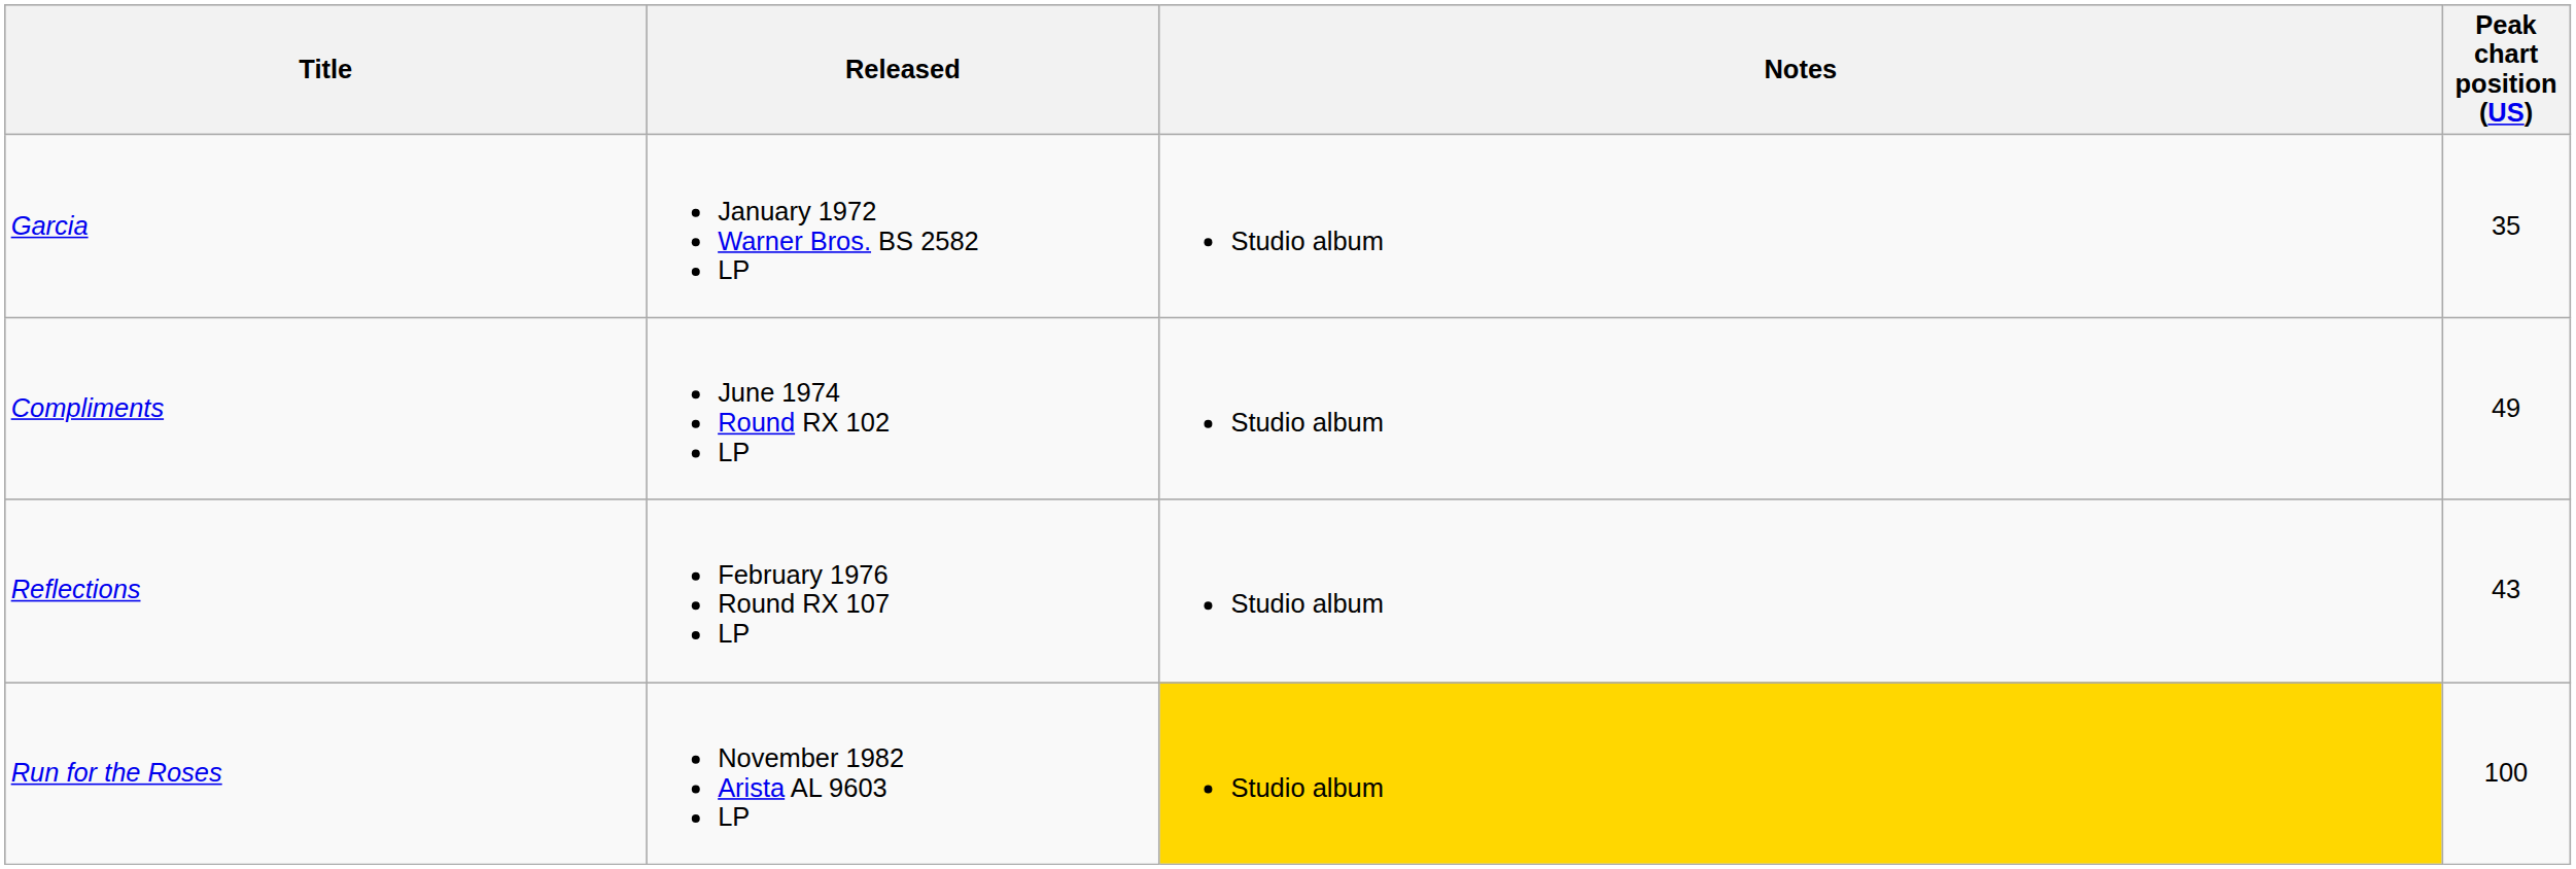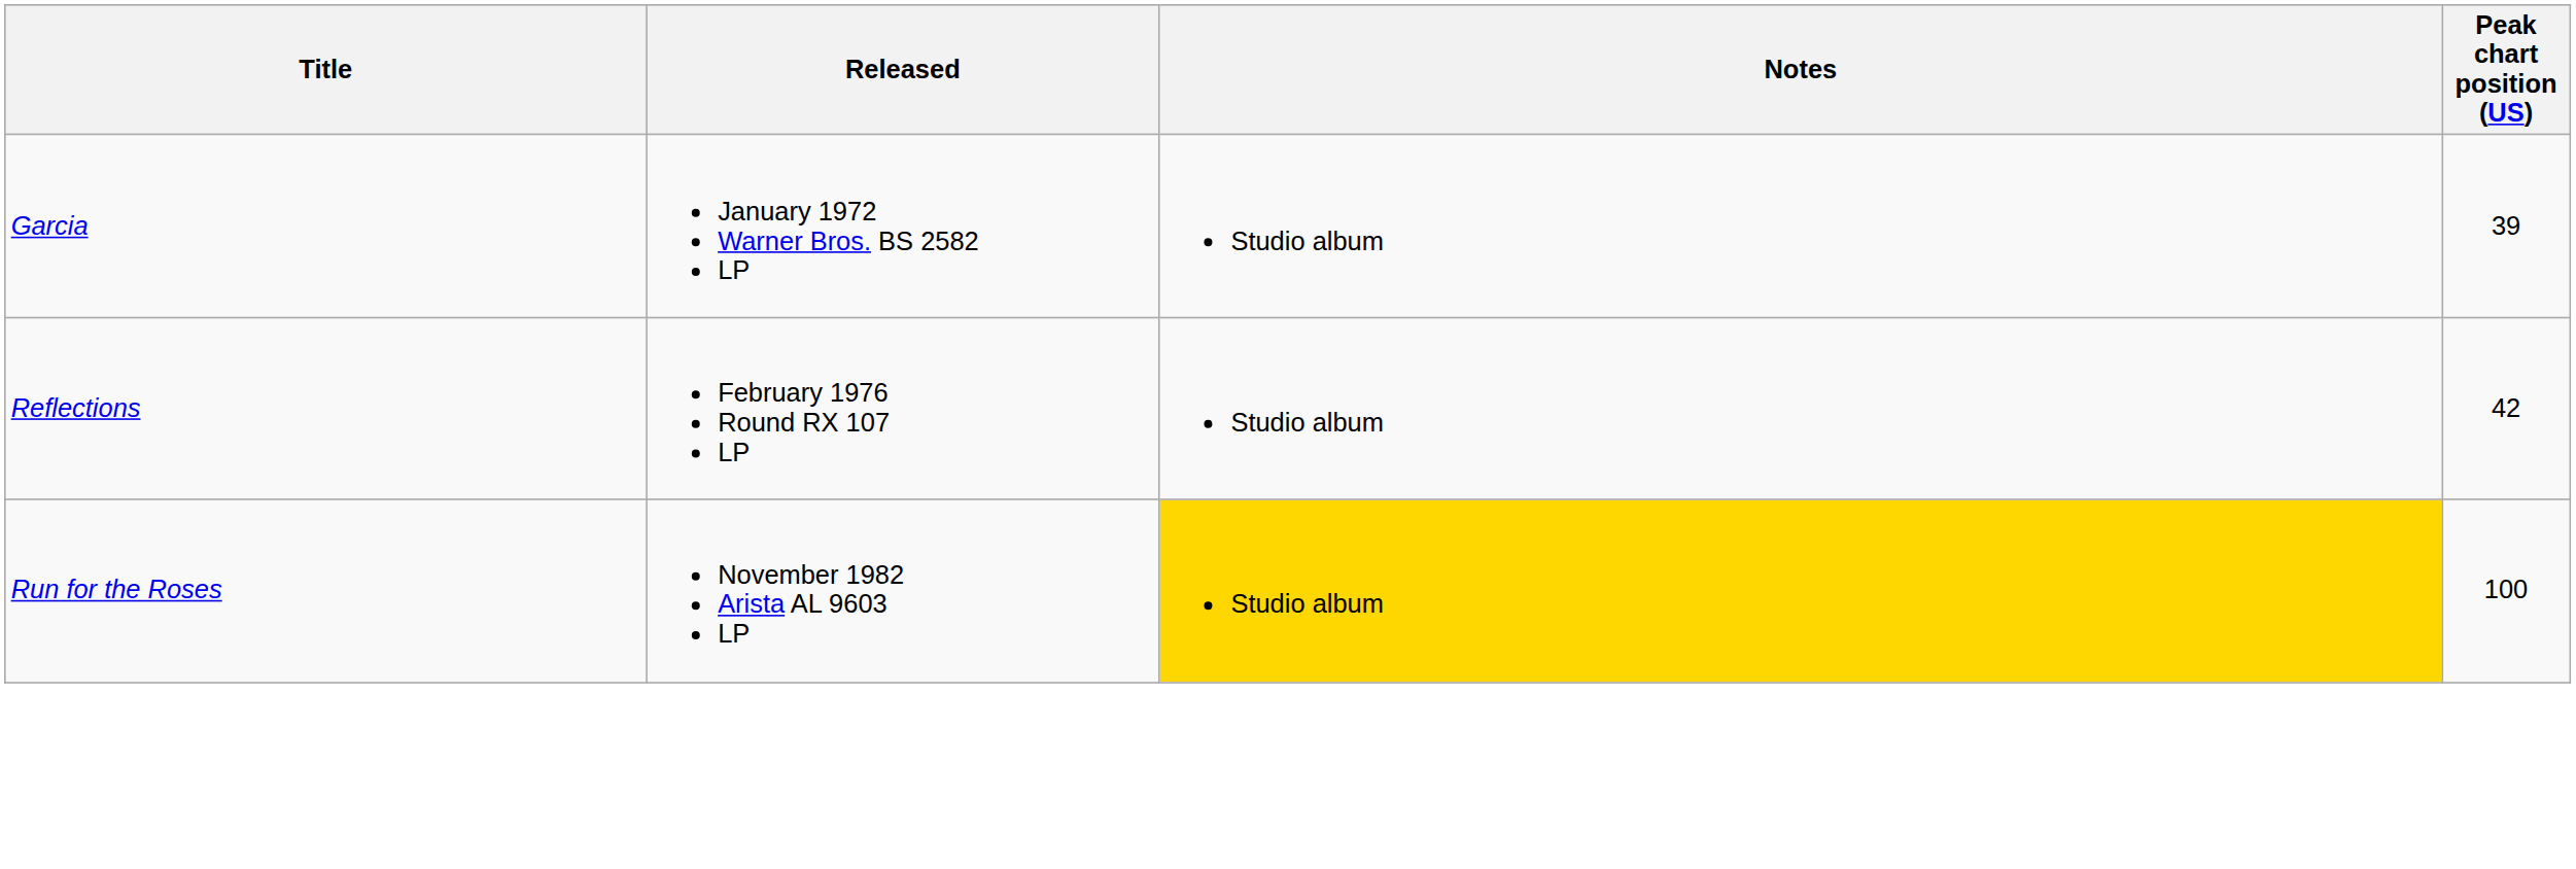Garcia | Peak chart position (US): 35 -> 39
- row: Compliments | June 1974 Round RX 102 LP | Studio album | 49
Reflections | Peak chart position (US): 43 -> 42
